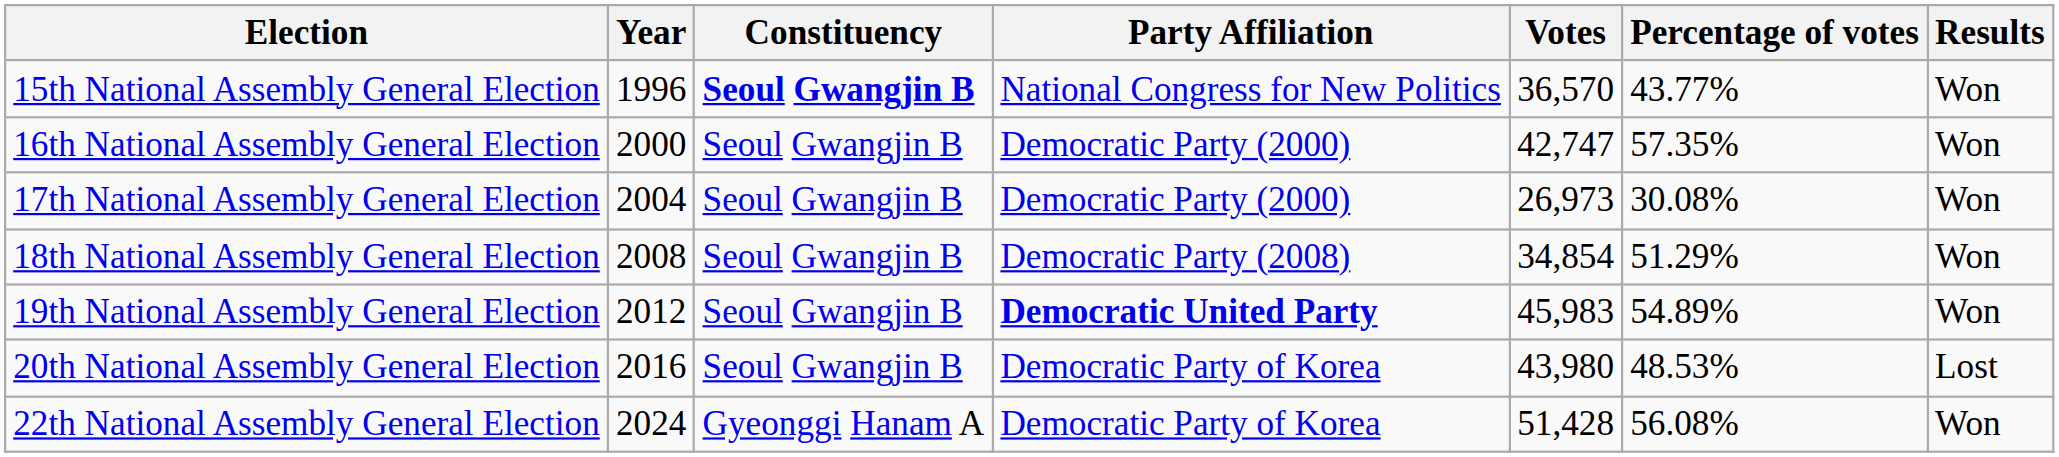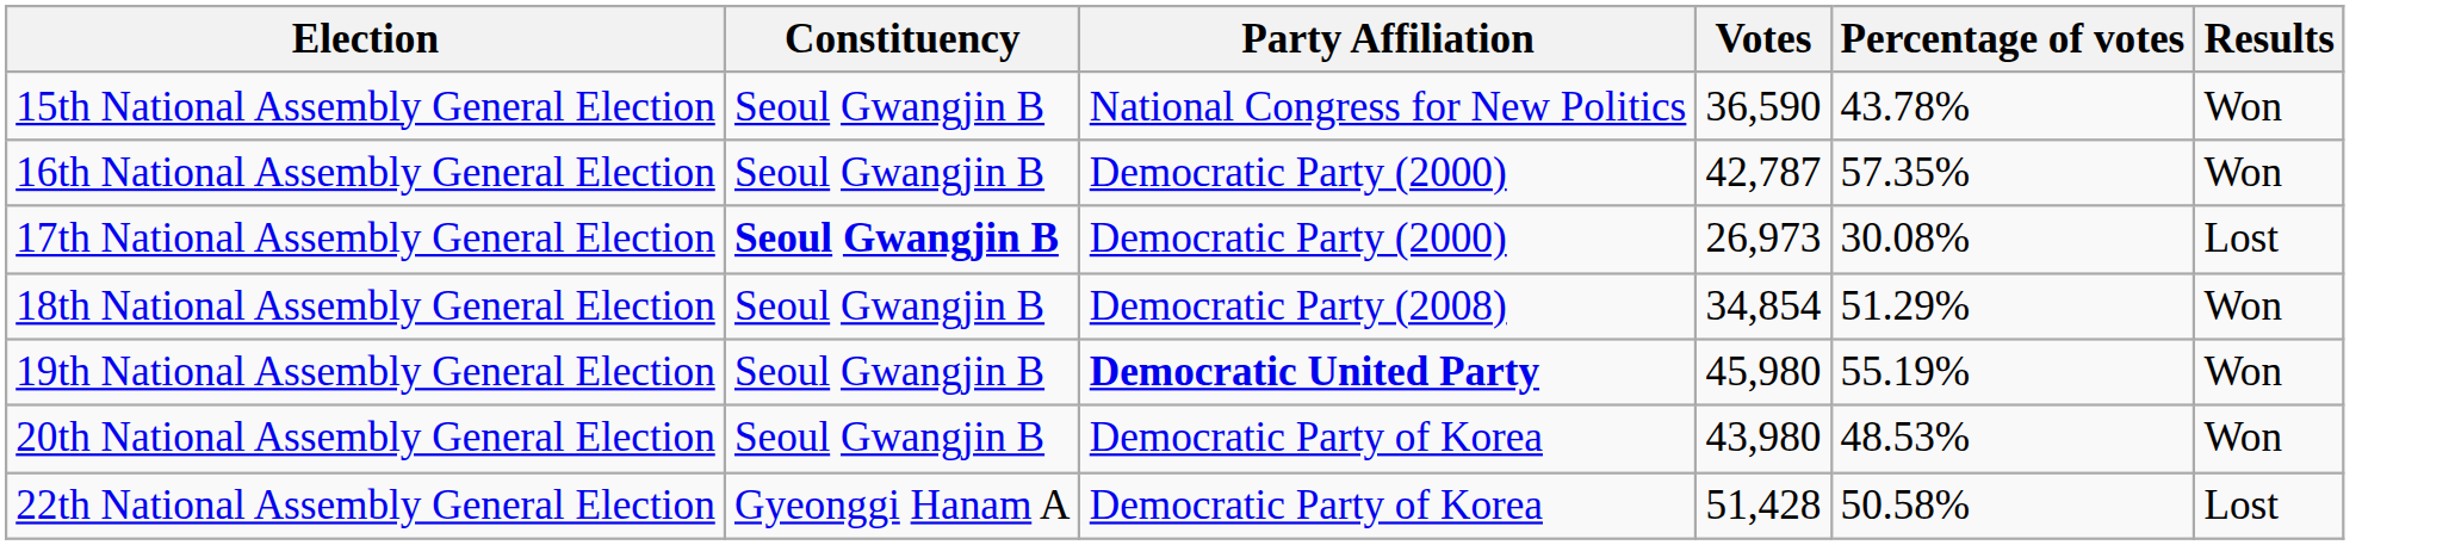- column: Year | 1996 | 2000 | 2004 | 2008 | 2012 | 2016 | 2024
15th National Assembly General Election | Constituency: bold -> normal
15th National Assembly General Election | Votes: 36,570 -> 36,590
15th National Assembly General Election | Percentage of votes: 43.77% -> 43.78%
16th National Assembly General Election | Votes: 42,747 -> 42,787
17th National Assembly General Election | Constituency: normal -> bold
17th National Assembly General Election | Results: Won -> Lost
19th National Assembly General Election | Votes: 45,983 -> 45,980
19th National Assembly General Election | Percentage of votes: 54.89% -> 55.19%
20th National Assembly General Election | Results: Lost -> Won
22th National Assembly General Election | Percentage of votes: 56.08% -> 50.58%
22th National Assembly General Election | Results: Won -> Lost
